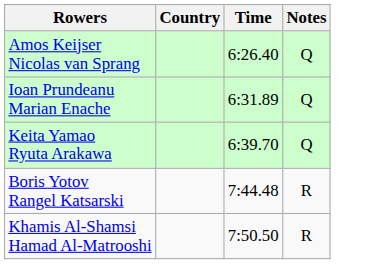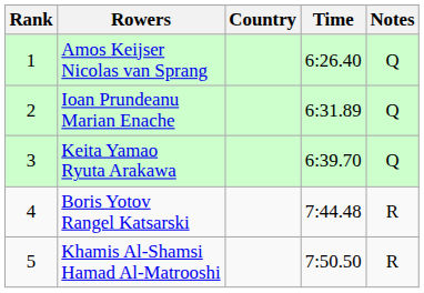+ column: Rank | 1 | 2 | 3 | 4 | 5
